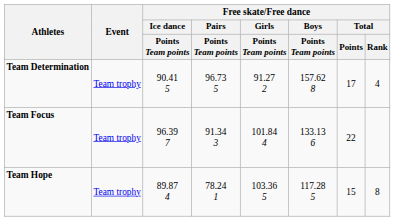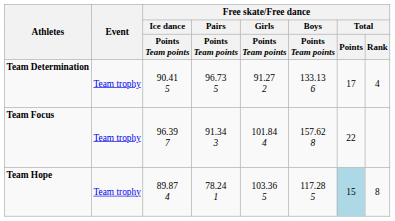Team Determination | Free skate/Free dance / Boys / Points Team points: 157.62 8 -> 133.13 6
Team Focus | Free skate/Free dance / Boys / Points Team points: 133.13 6 -> 157.62 8
Team Hope | Free skate/Free dance / Total / Points: no background -> lightblue background
